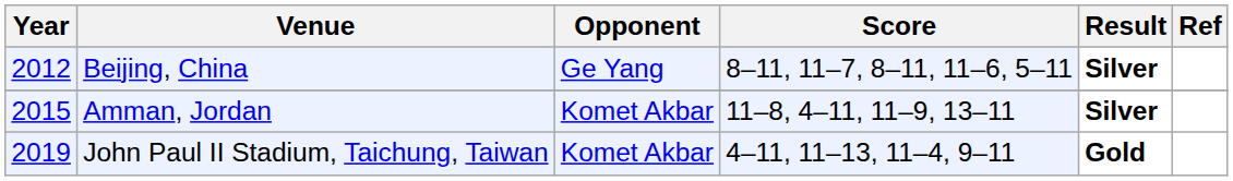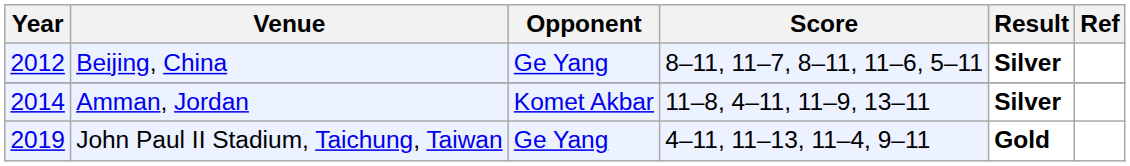Amman, Jordan | Year: 2015 -> 2014
John Paul II Stadium, Taichung, Taiwan | Opponent: Komet Akbar -> Ge Yang
